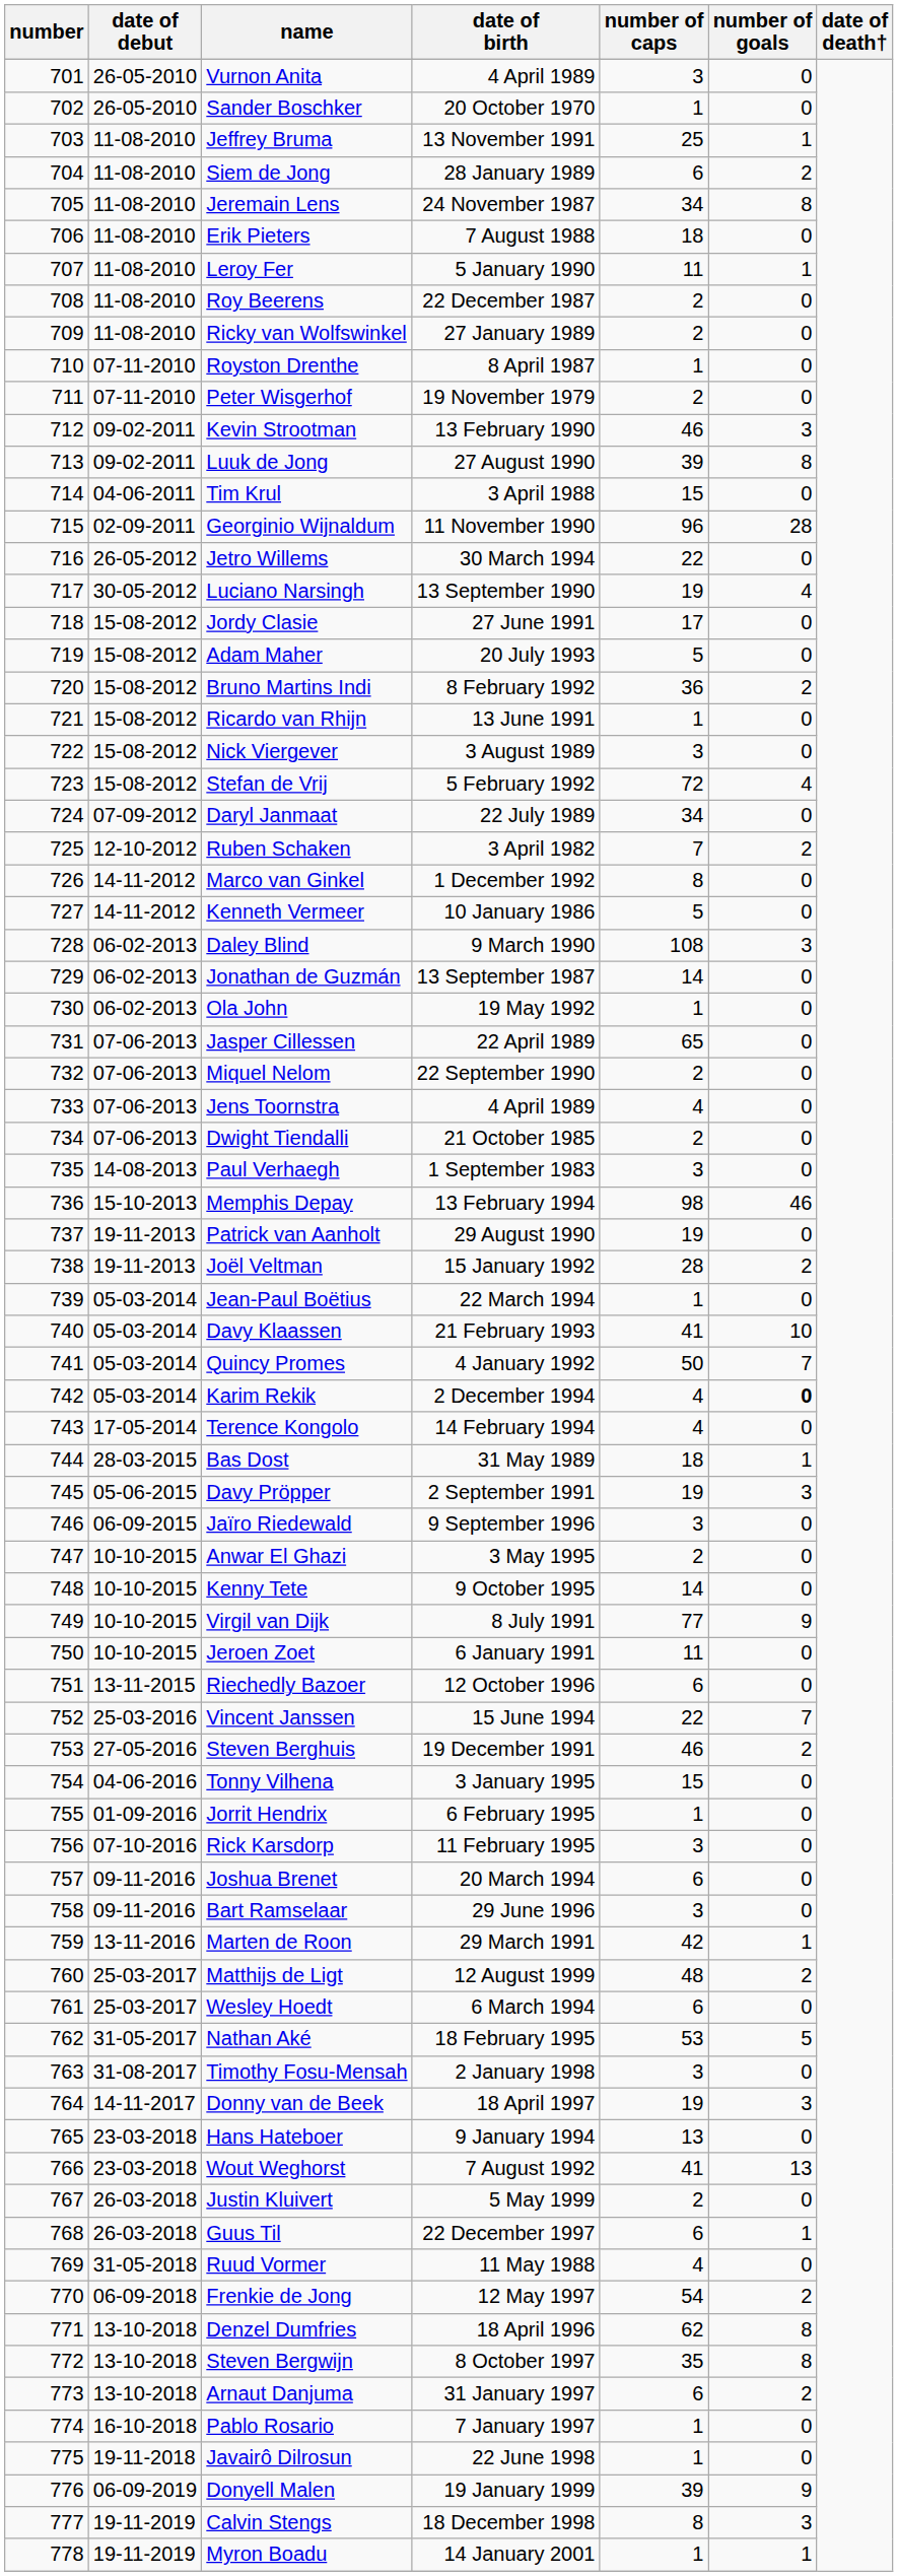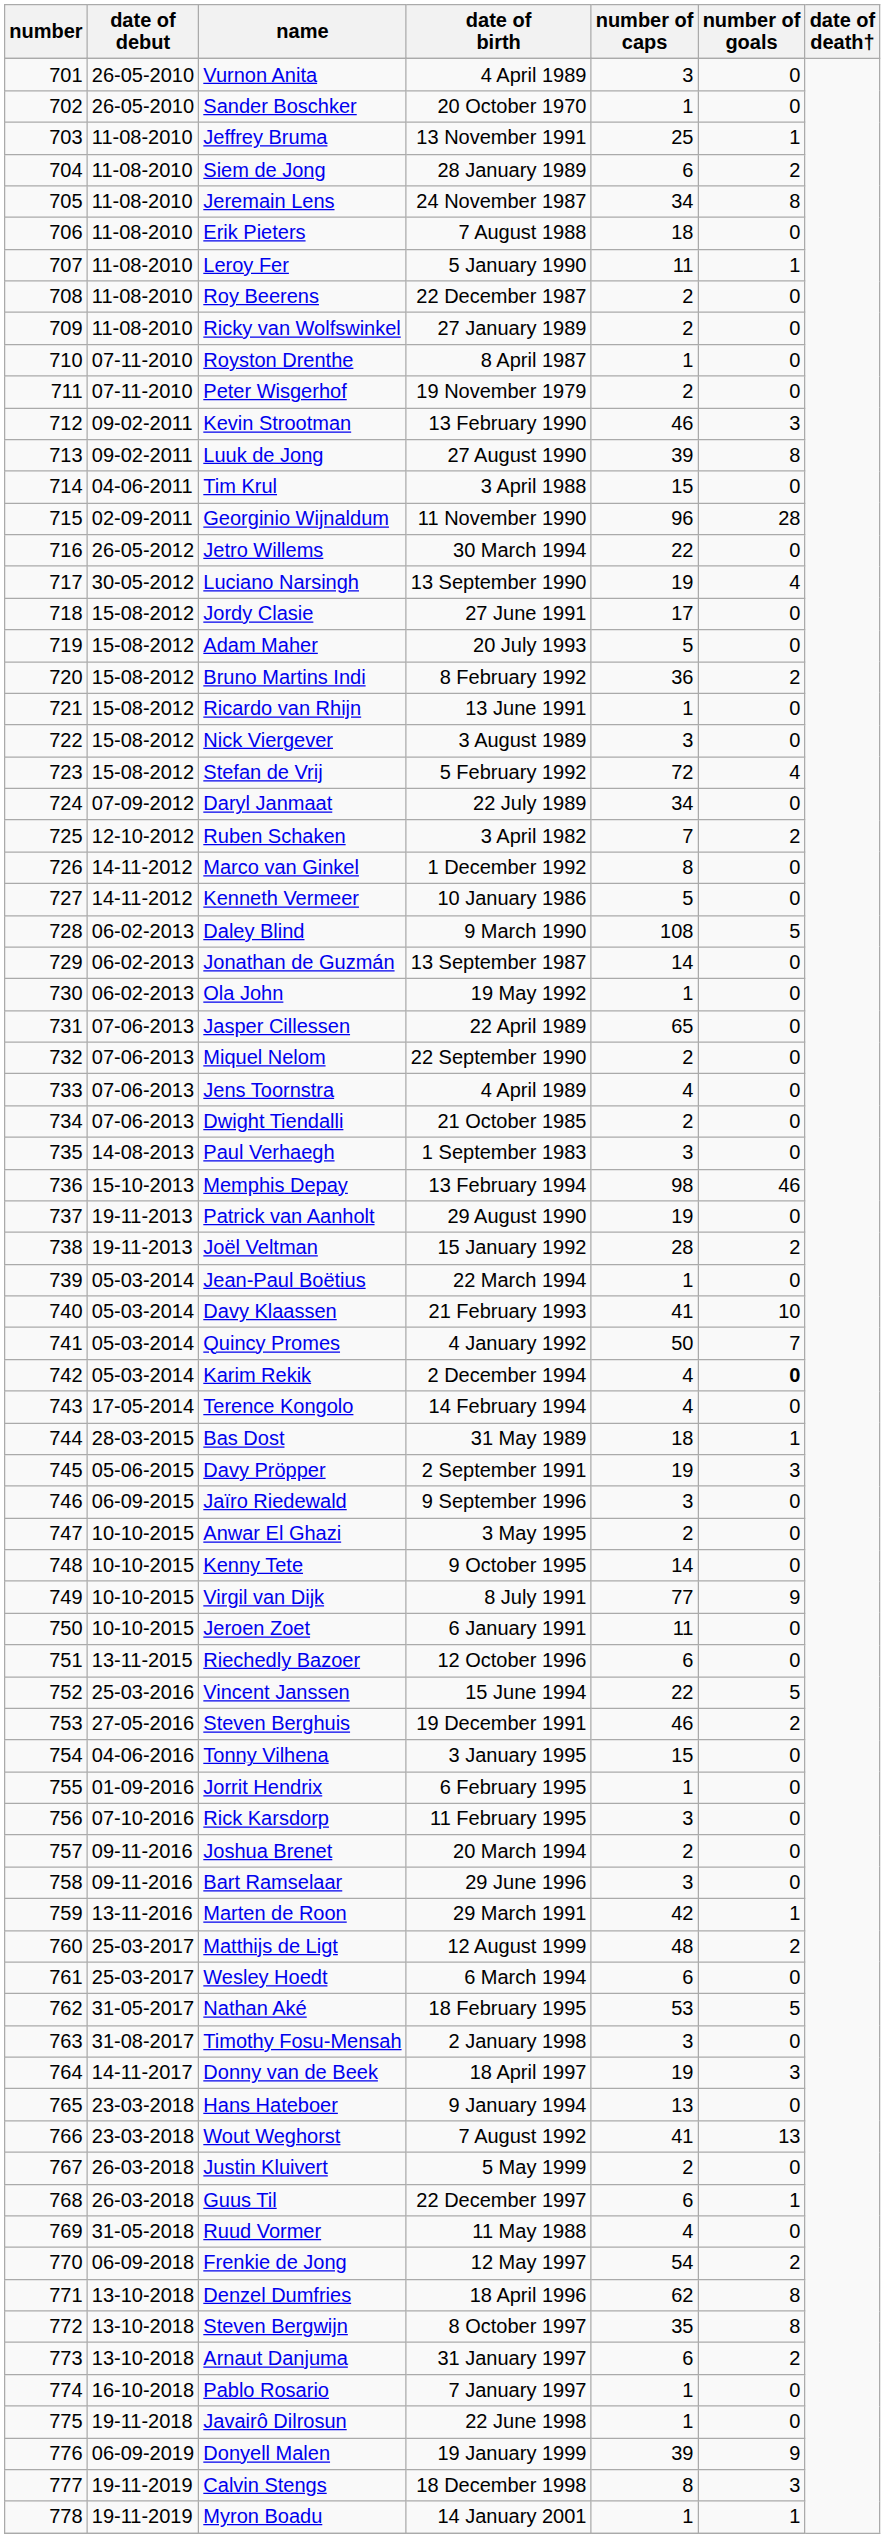Daley Blind | number of goals: 3 -> 5
Vincent Janssen | number of goals: 7 -> 5
Joshua Brenet | number of caps: 6 -> 2
